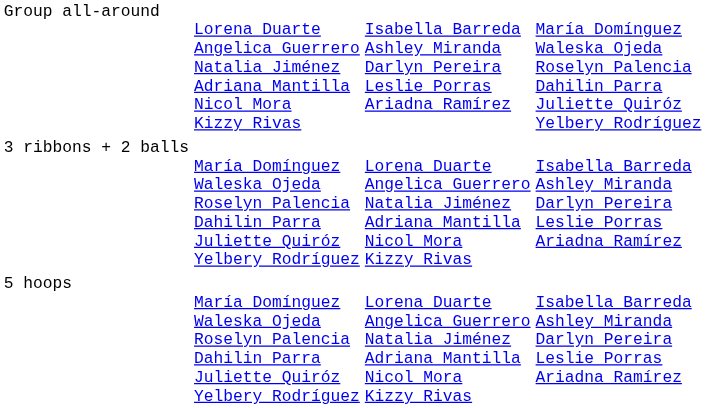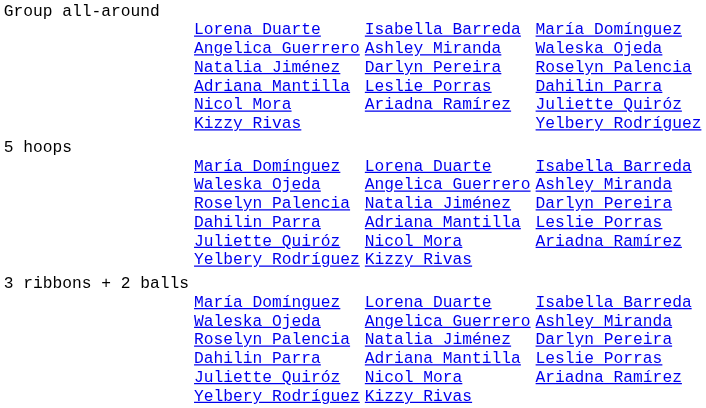rows swapped: 5 hoops <-> 3 ribbons + 2 balls
